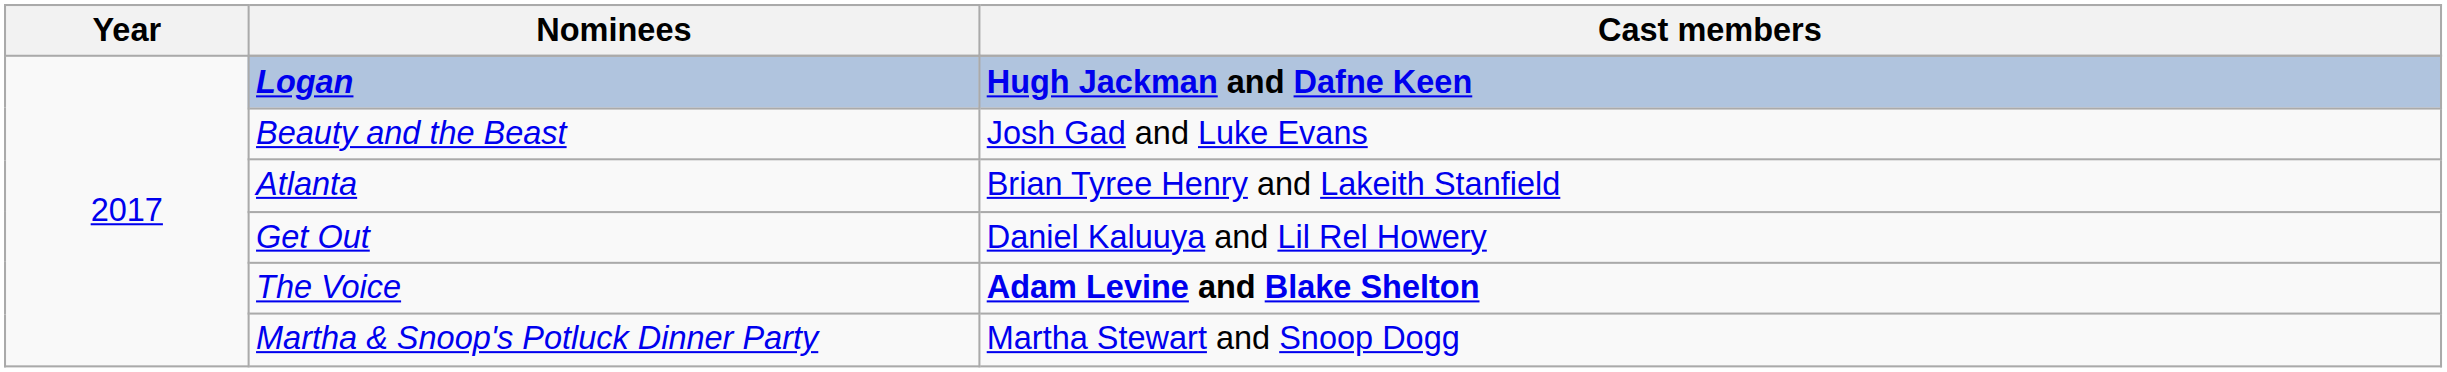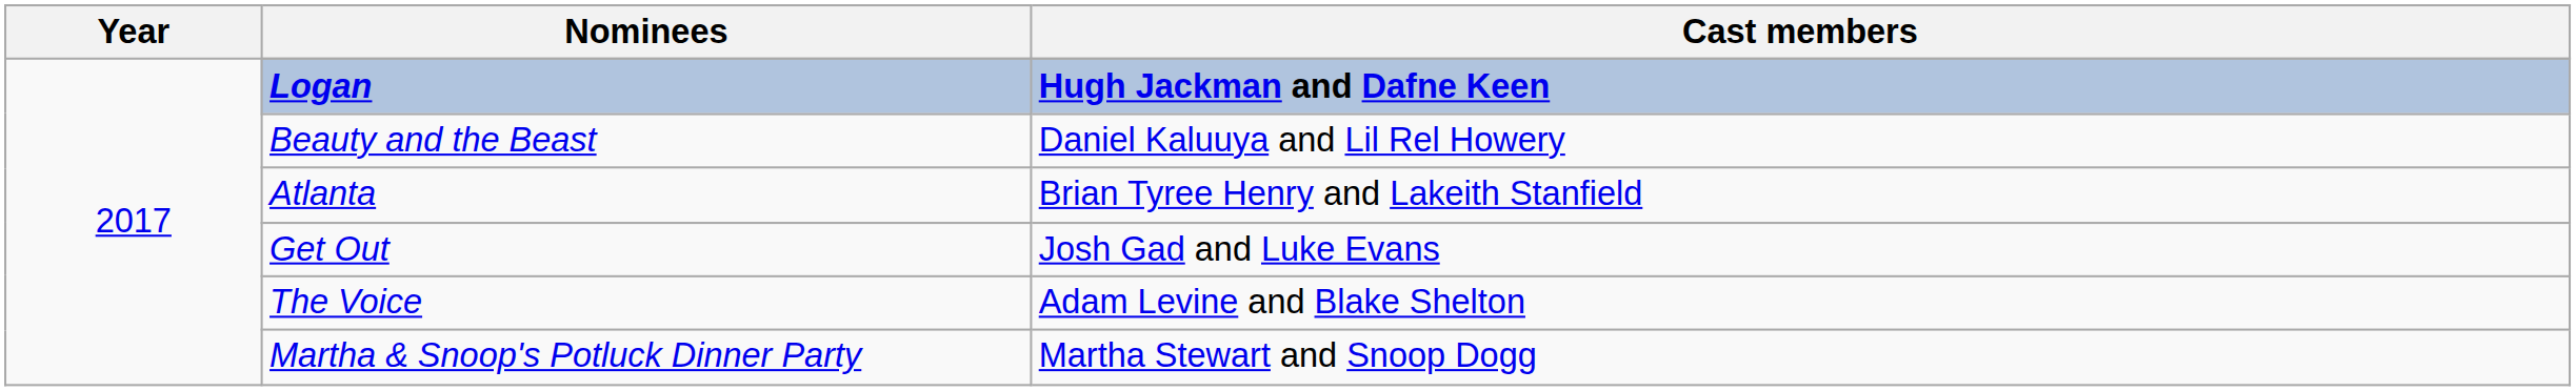Beauty and the Beast | Cast members: Josh Gad and Luke Evans -> Daniel Kaluuya and Lil Rel Howery
Get Out | Cast members: Daniel Kaluuya and Lil Rel Howery -> Josh Gad and Luke Evans
The Voice | Cast members: bold -> normal
